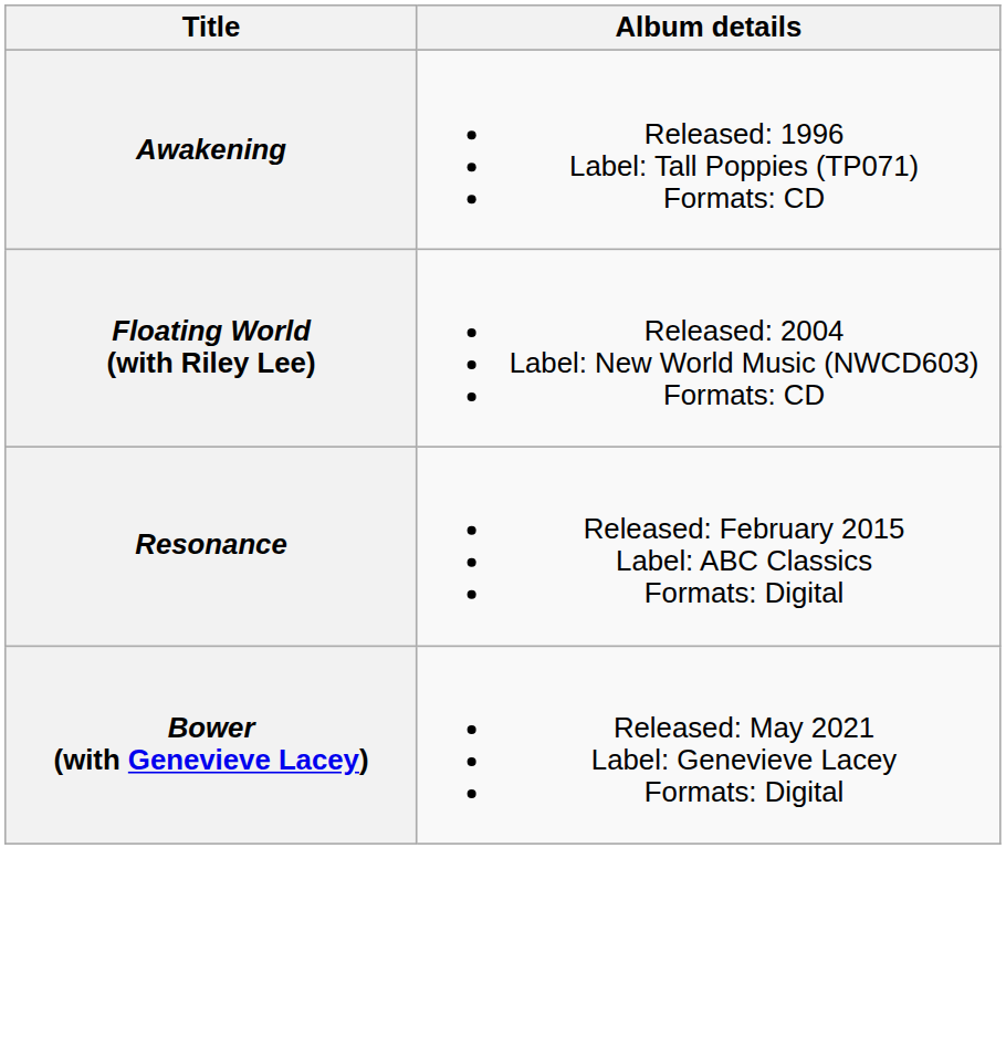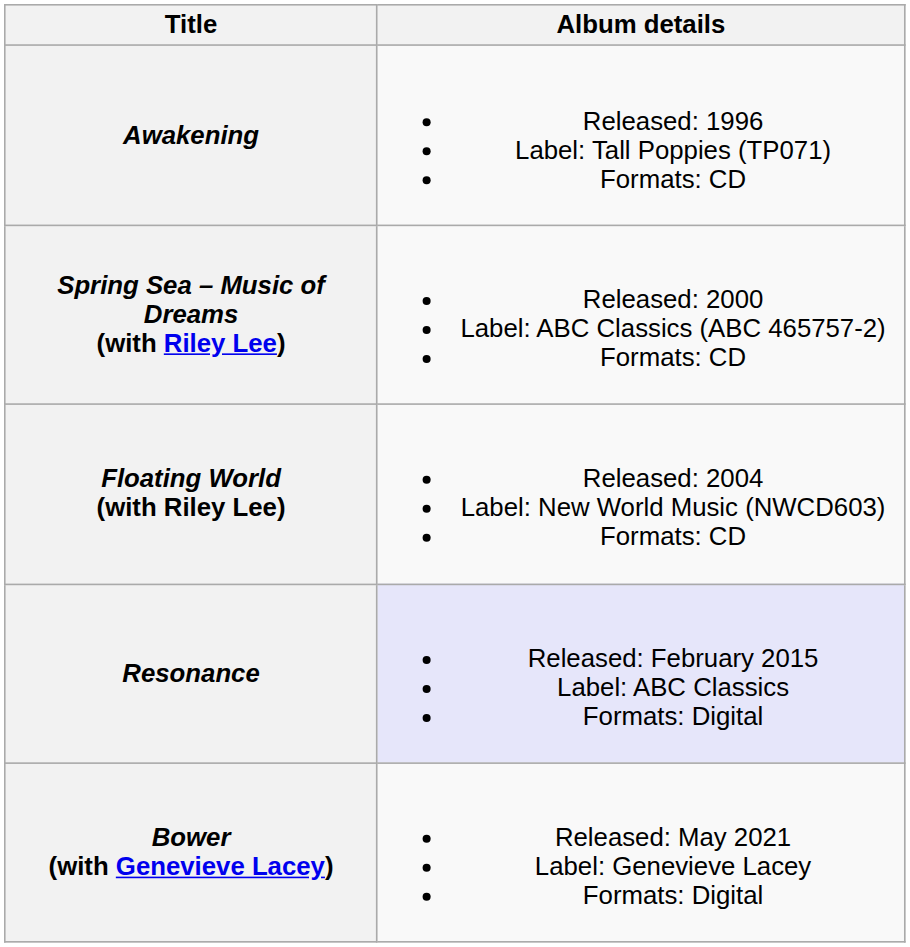+ row: Spring Sea – Music of Dreams (with Riley Lee) | Released: 2000 Label: ABC Classics (ABC 465757-2) Formats: CD
Resonance | Album details: no background -> lavender background
